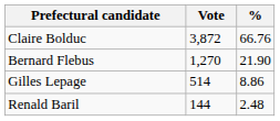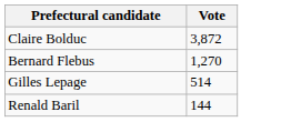- column: % | 66.76 | 21.90 | 8.86 | 2.48
